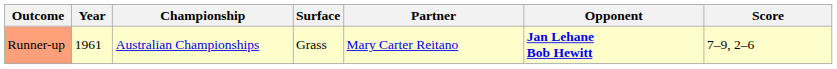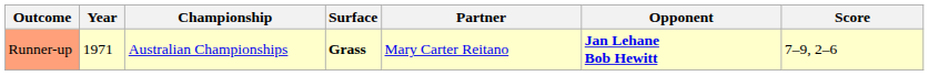Runner-up | Year: 1961 -> 1971
Runner-up | Surface: normal -> bold
